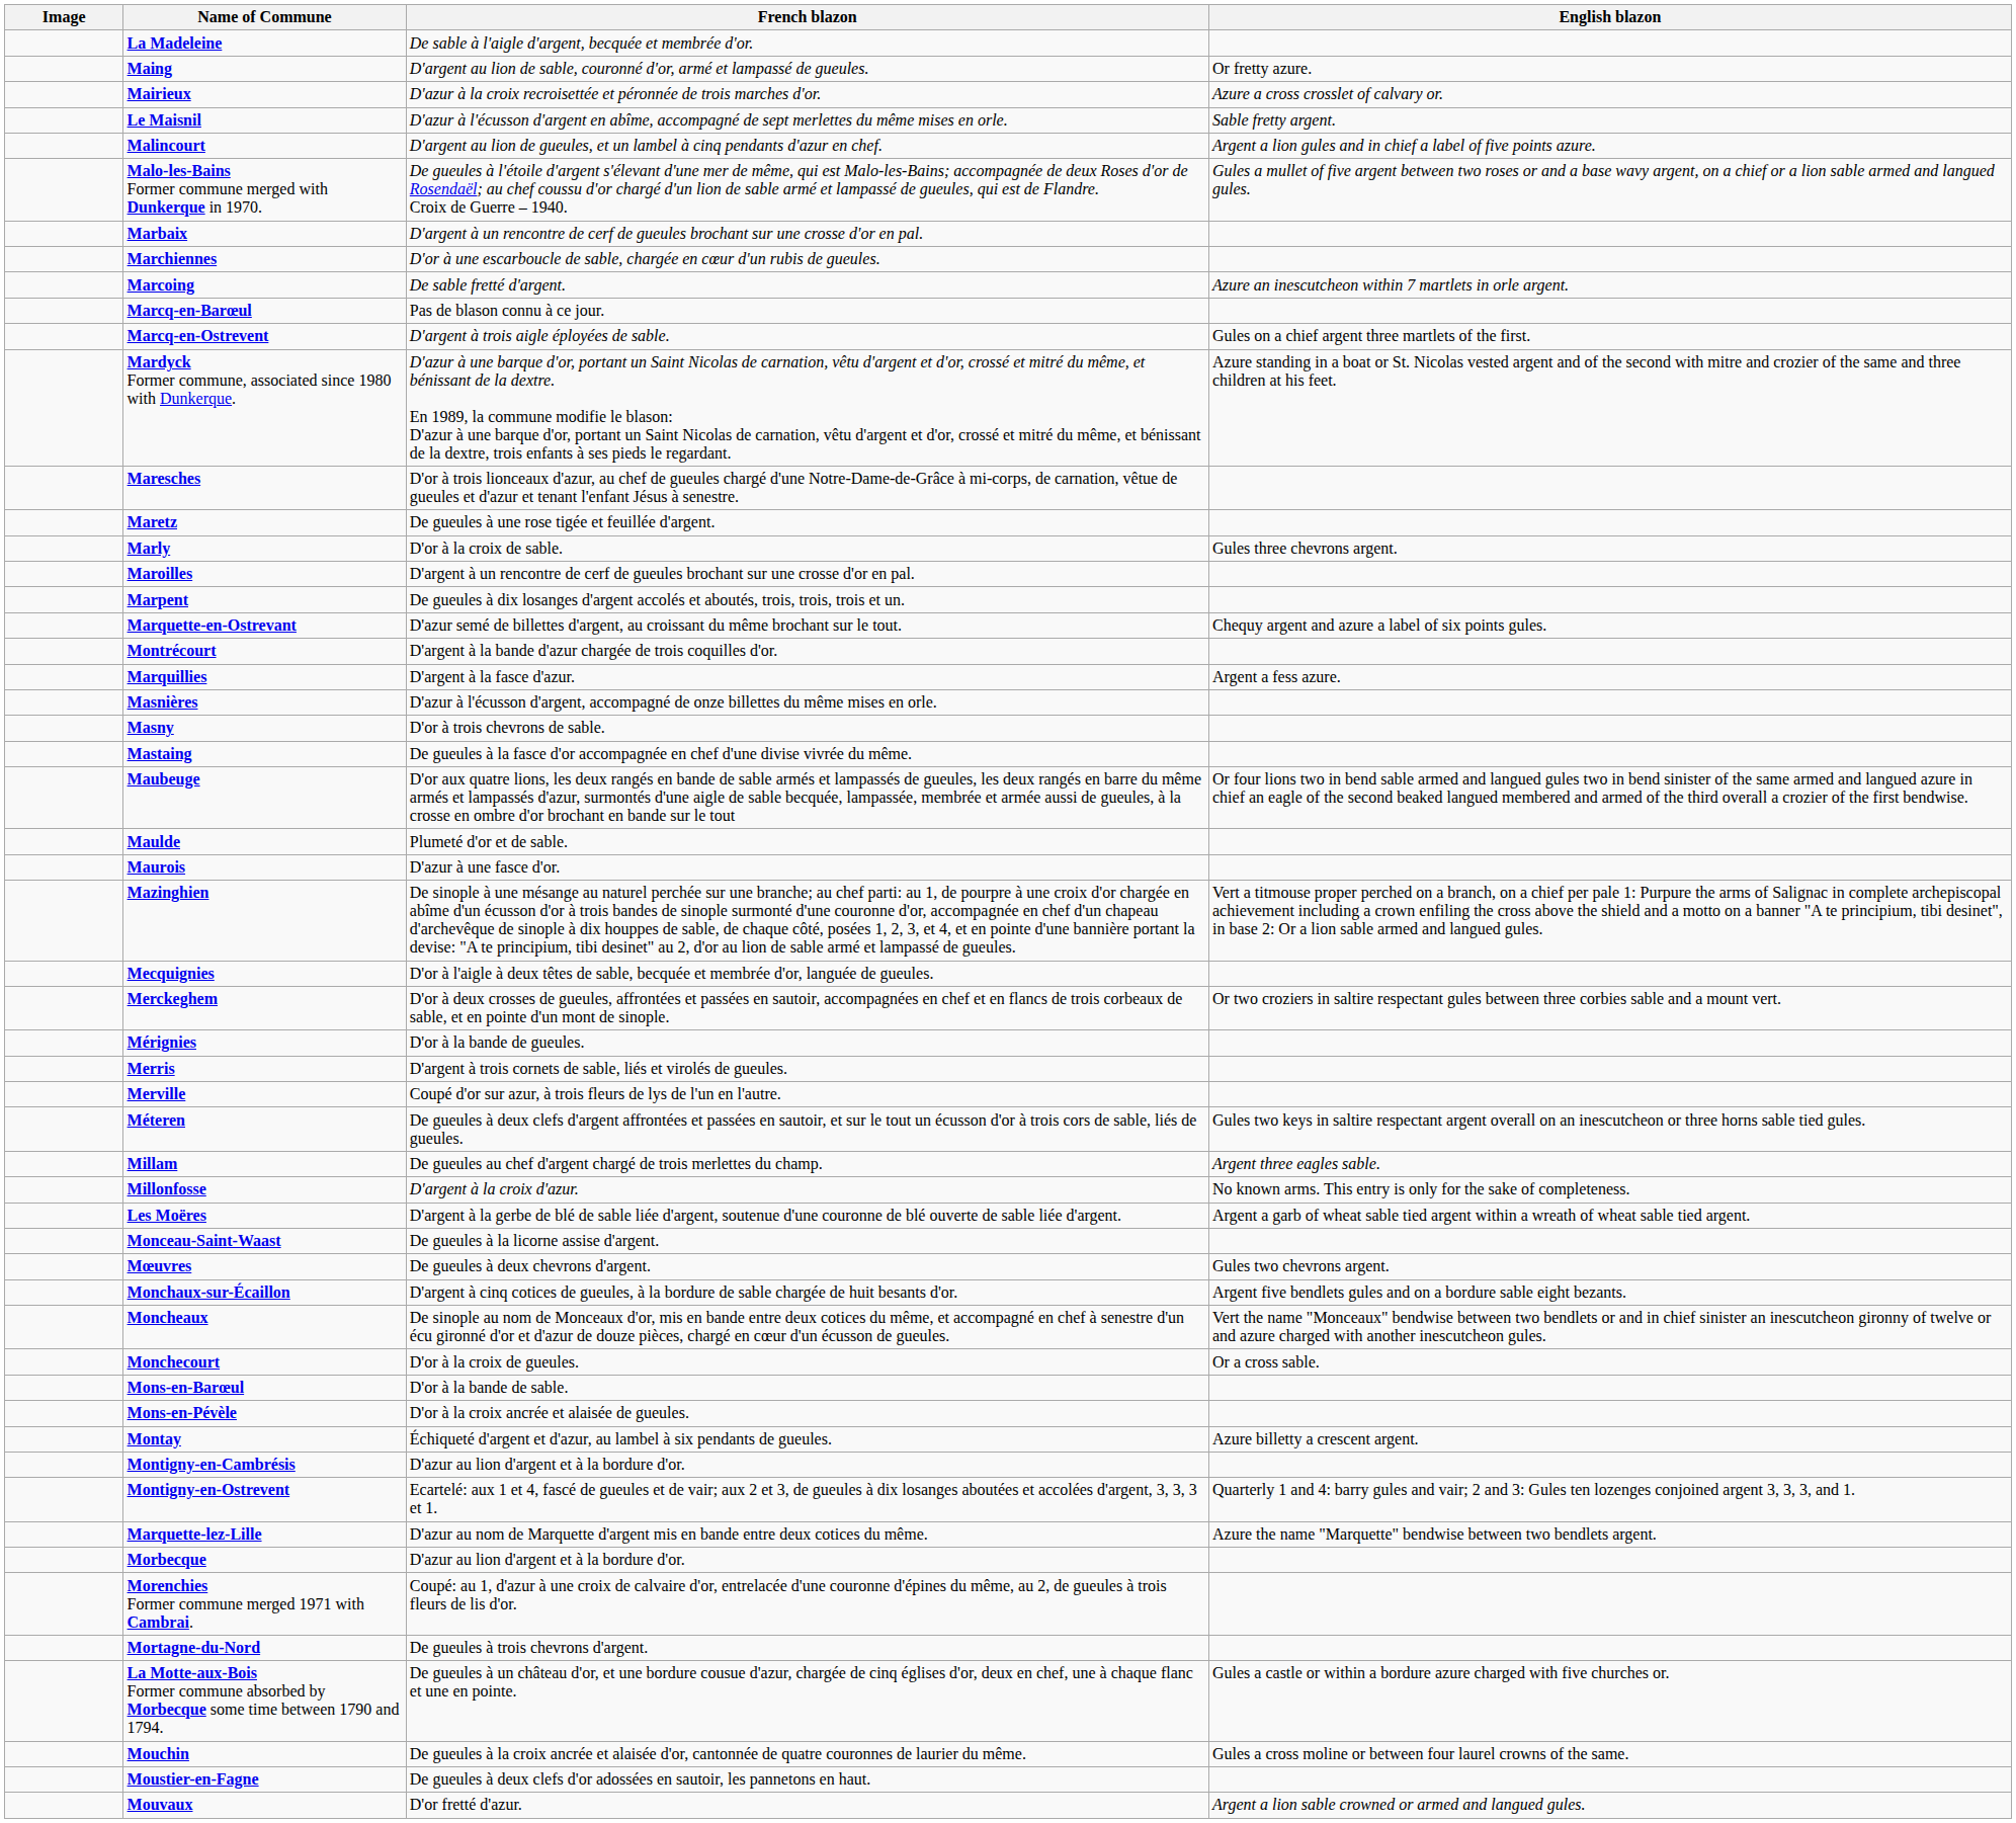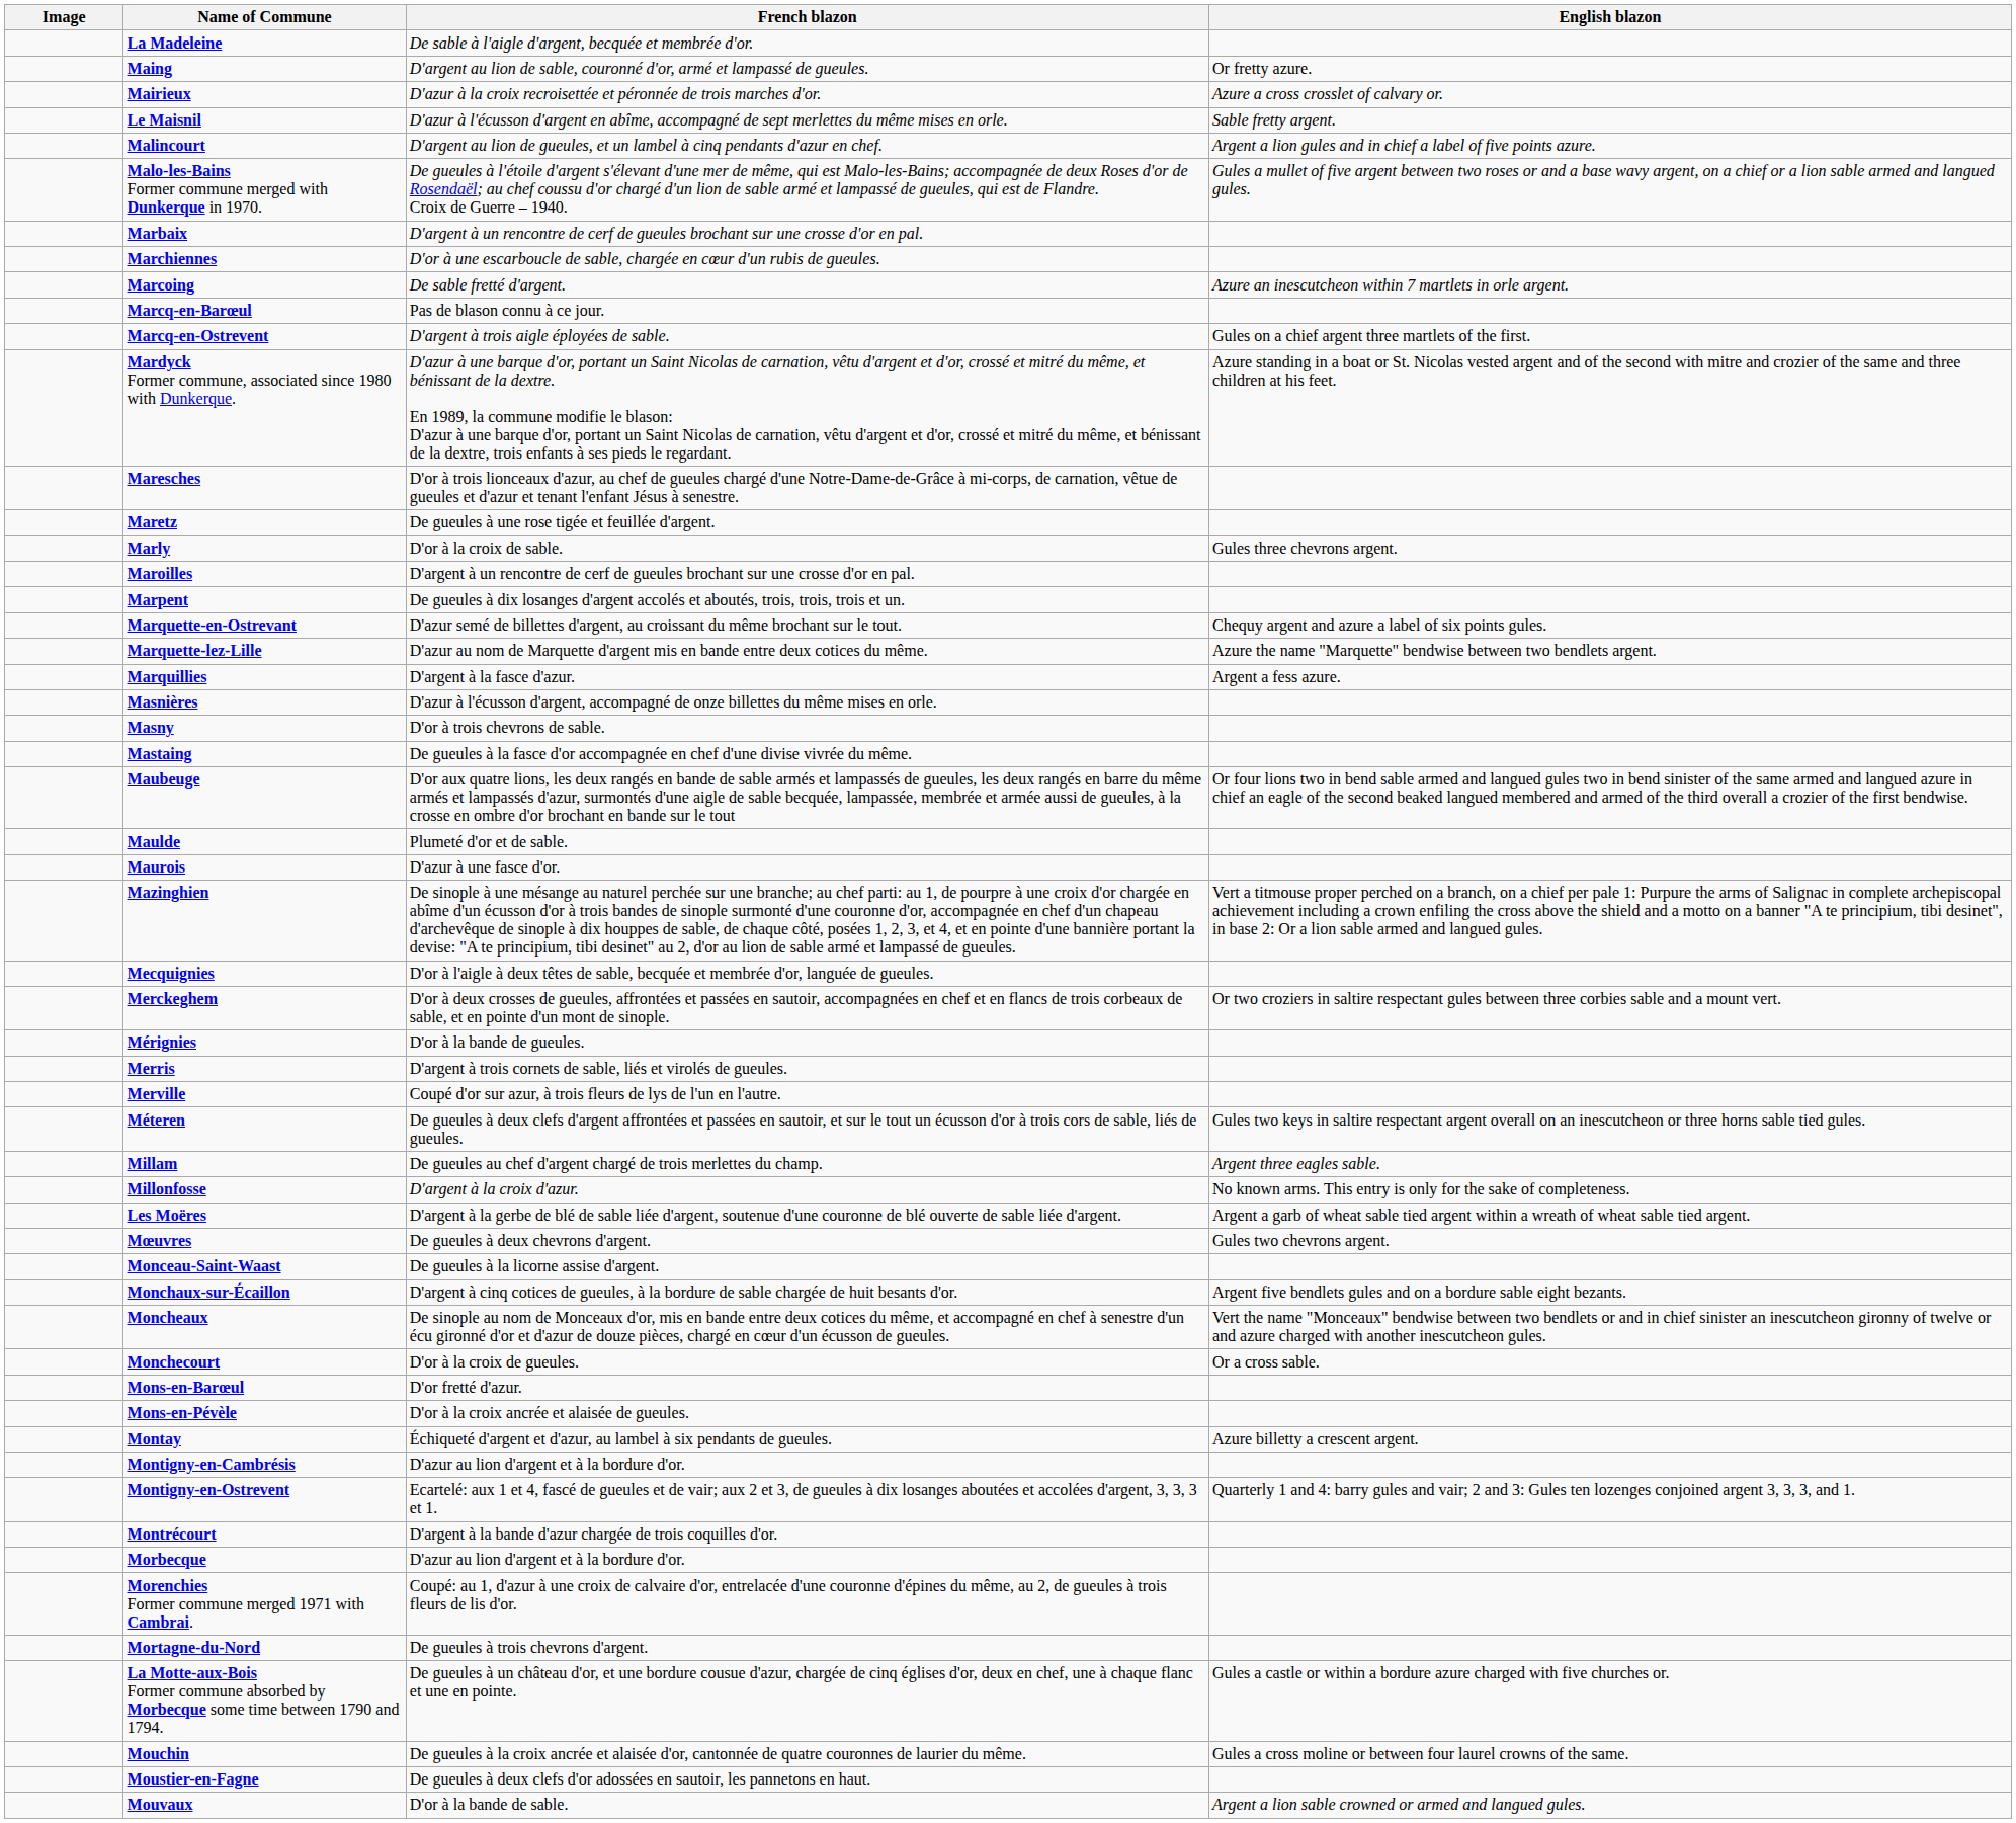rows swapped: Marquette-lez-Lille <-> Montrécourt
rows swapped: Mœuvres <-> Monceau-Saint-Waast
Mons-en-Barœul | French blazon: D'or à la bande de sable. -> D'or fretté d'azur.
Mouvaux | French blazon: D'or fretté d'azur. -> D'or à la bande de sable.
